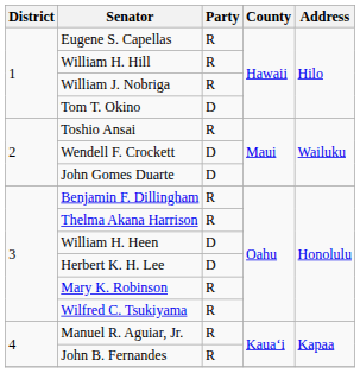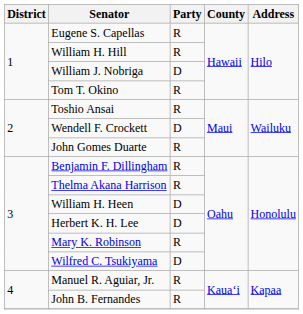William J. Nobriga | Party: R -> D
Tom T. Okino | Party: D -> R
John Gomes Duarte | Party: D -> R
Wilfred C. Tsukiyama | Party: R -> D
